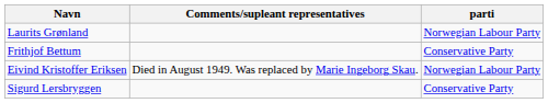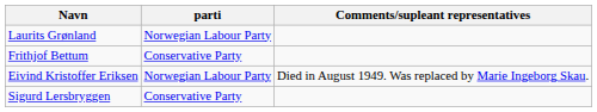columns swapped: parti <-> Comments/supleant representatives
